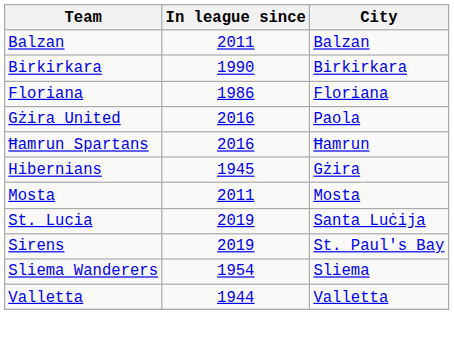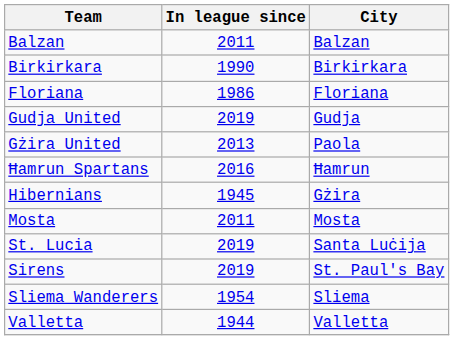+ row: Gudja United | 2019 | Gudja
Gżira United | In league since: 2016 -> 2013
